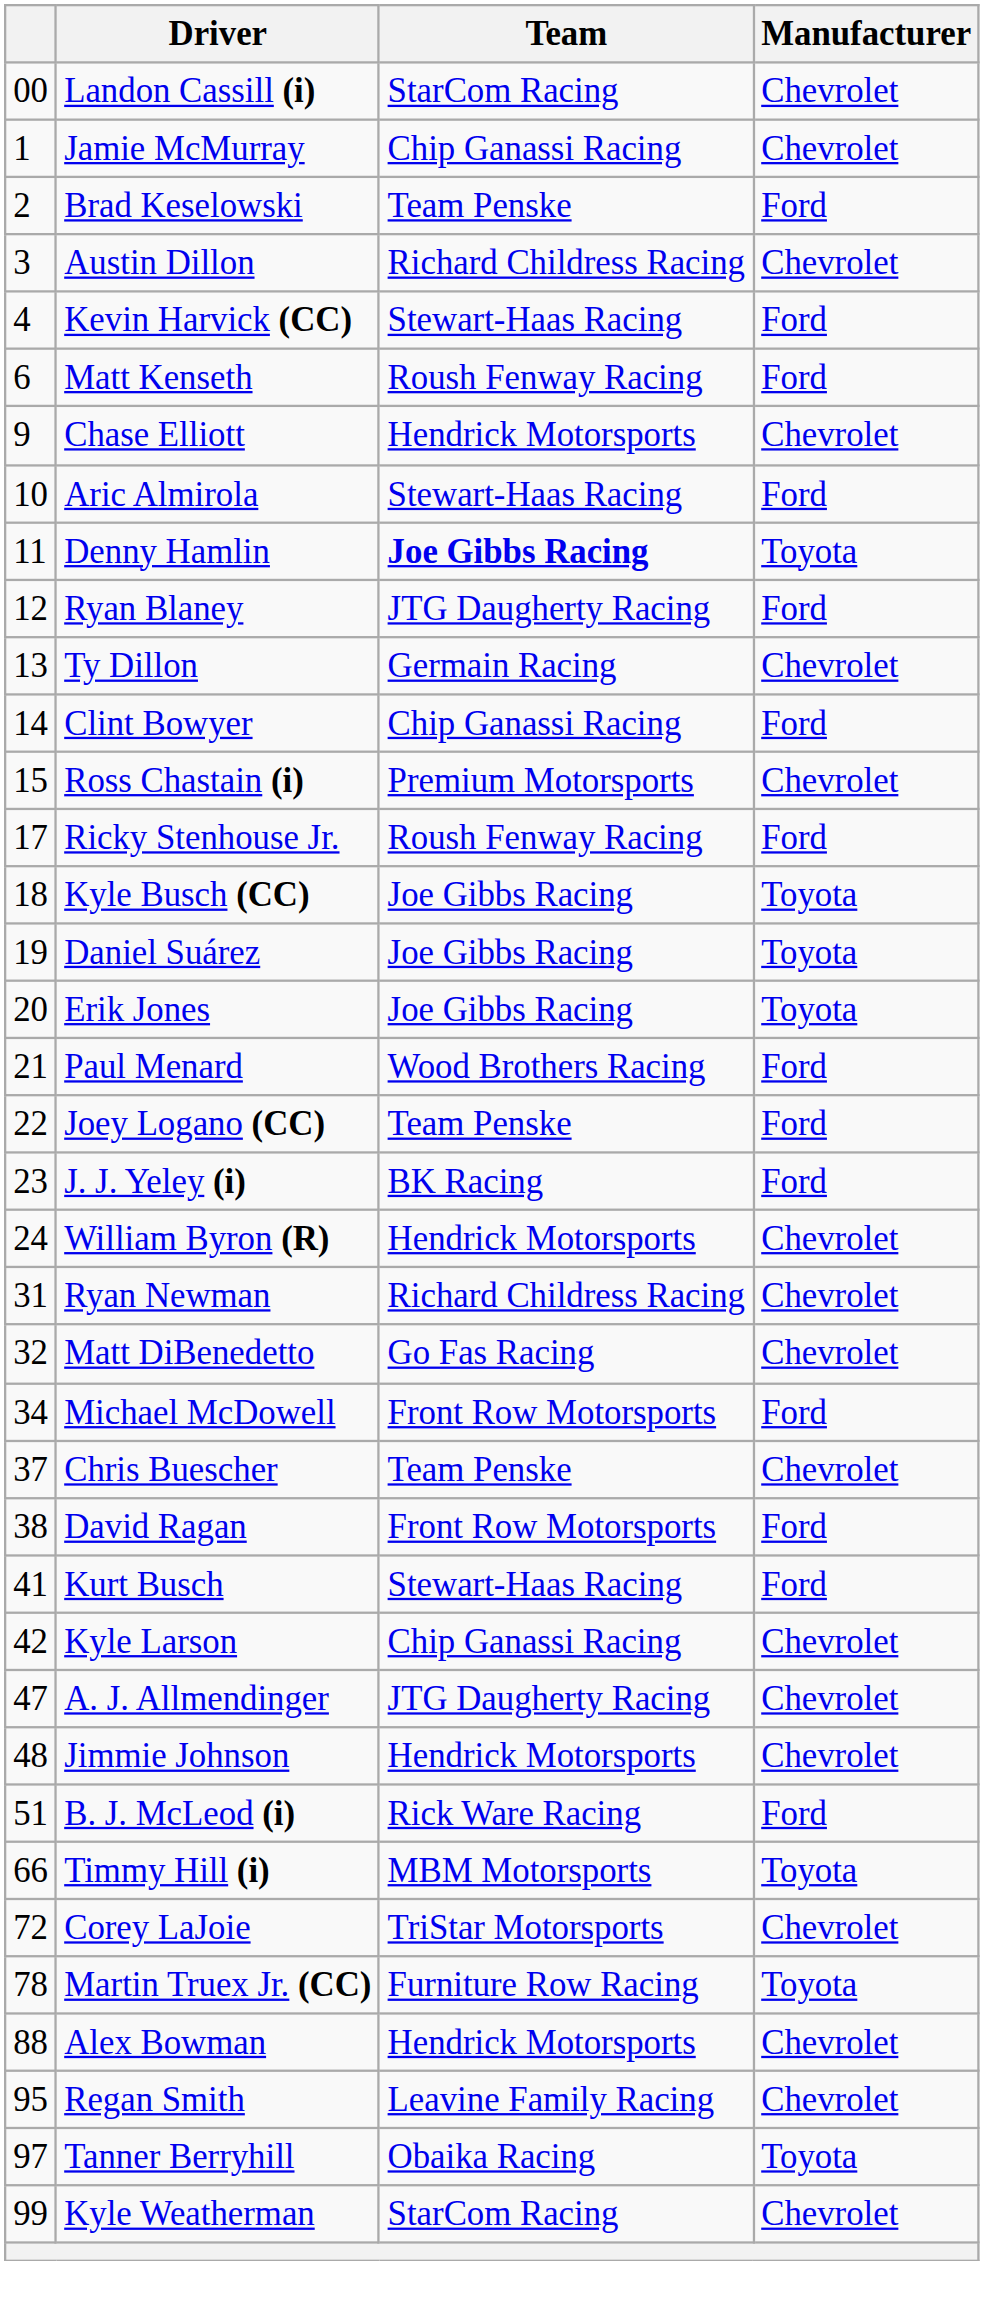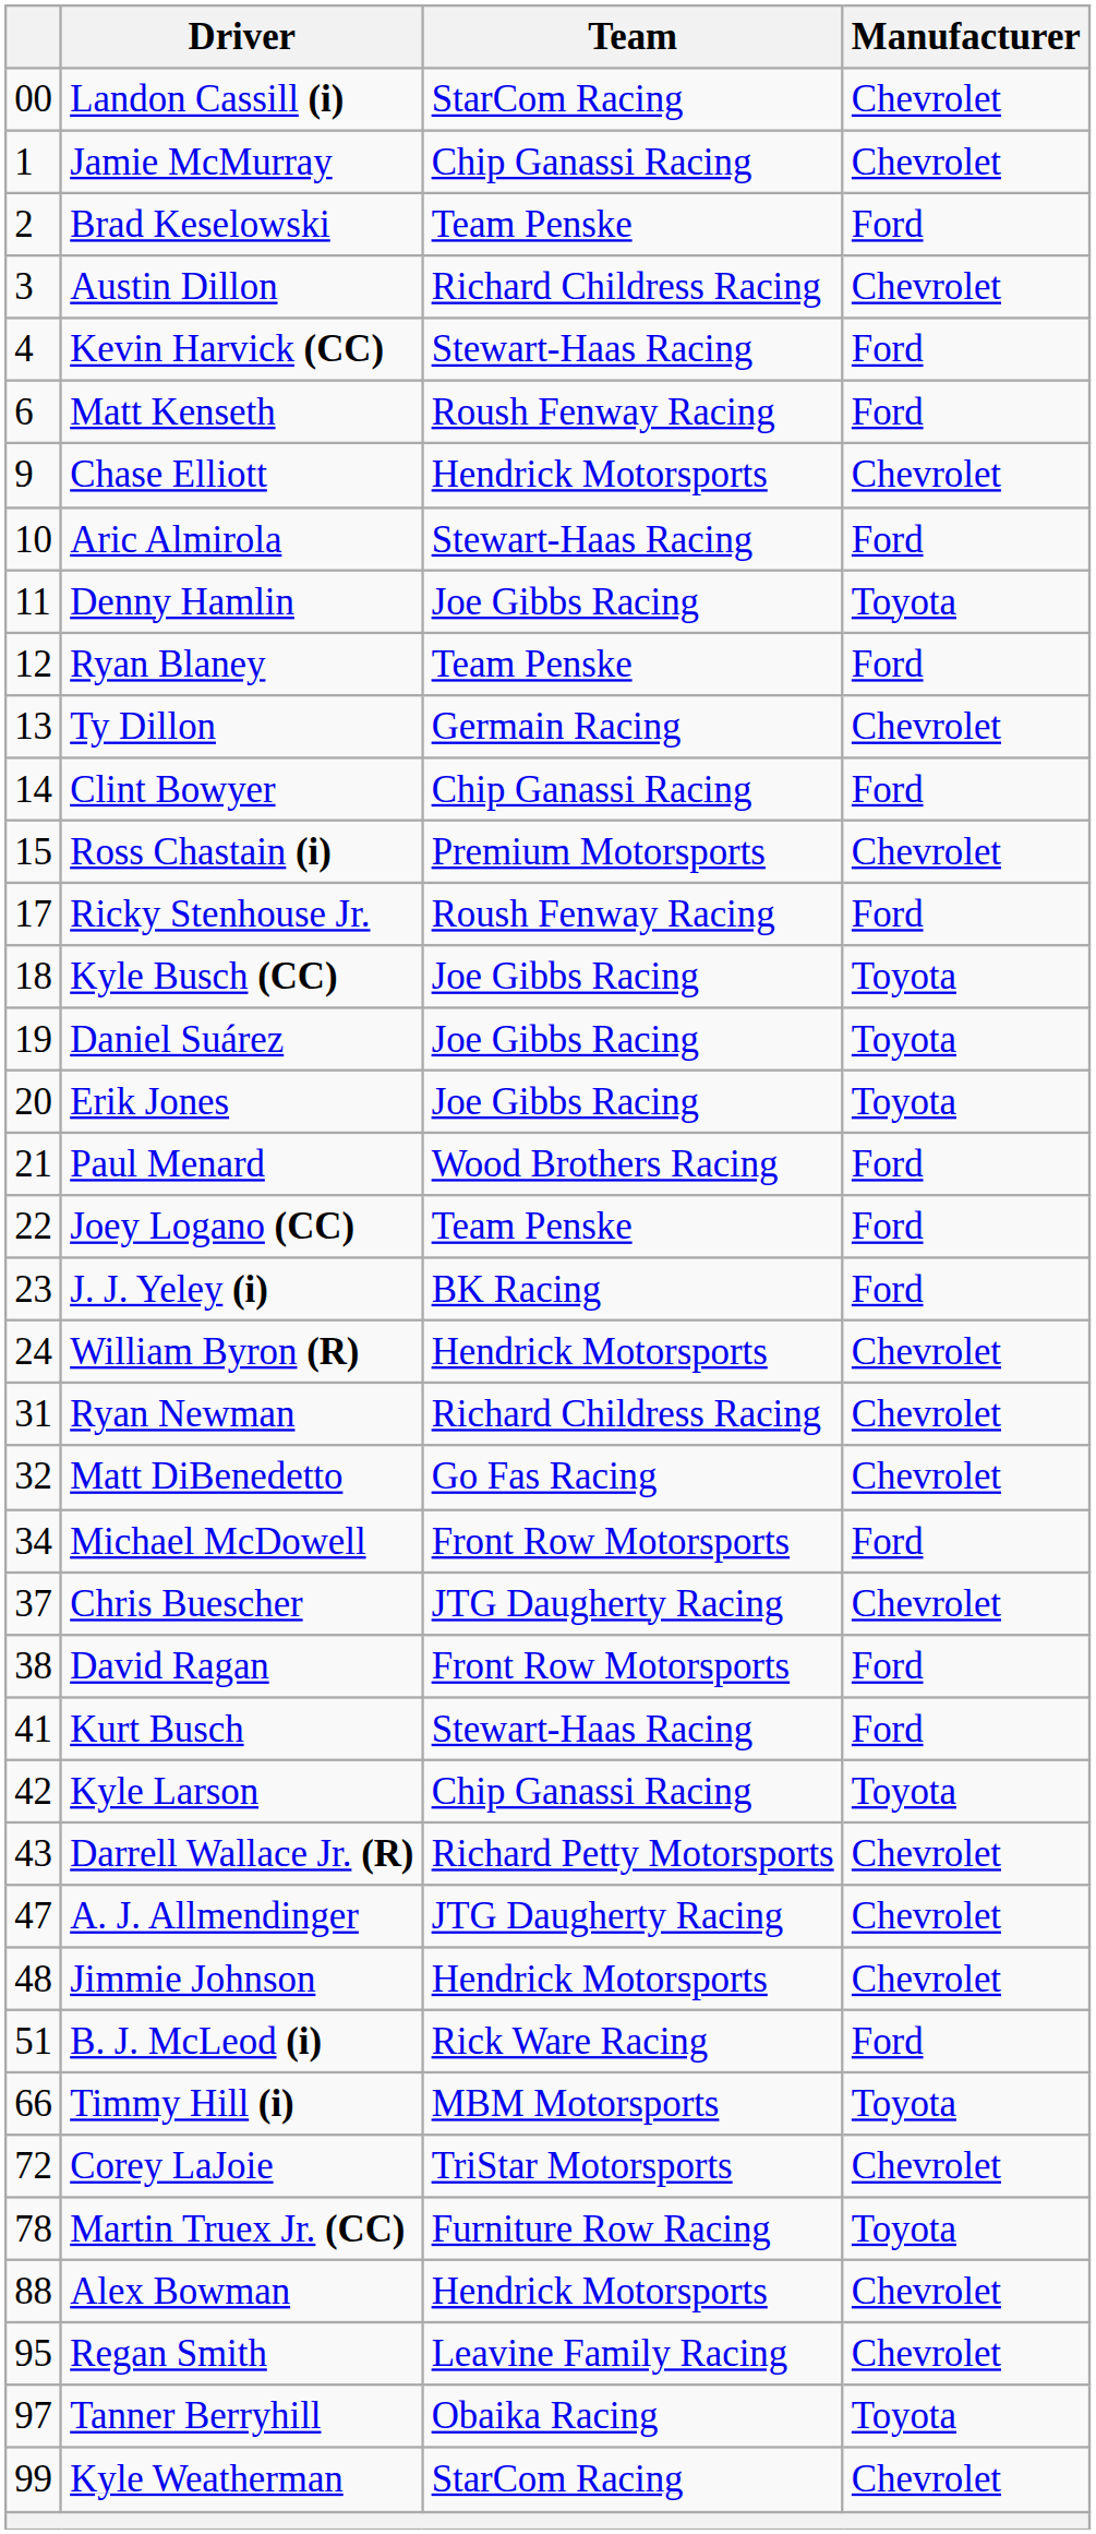Denny Hamlin | Team: bold -> normal
Ryan Blaney | Team: JTG Daugherty Racing -> Team Penske
Chris Buescher | Team: Team Penske -> JTG Daugherty Racing
Kyle Larson | Manufacturer: Chevrolet -> Toyota
+ row: 43 | Darrell Wallace Jr. (R) | Richard Petty Motorsports | Chevrolet
